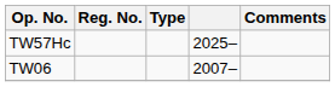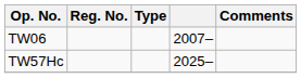rows swapped: TW06 <-> TW57Hc
